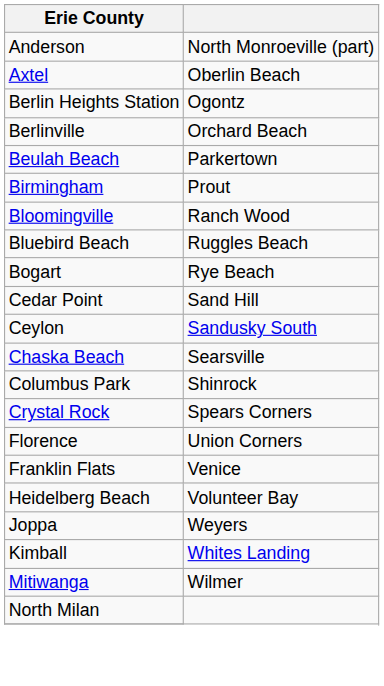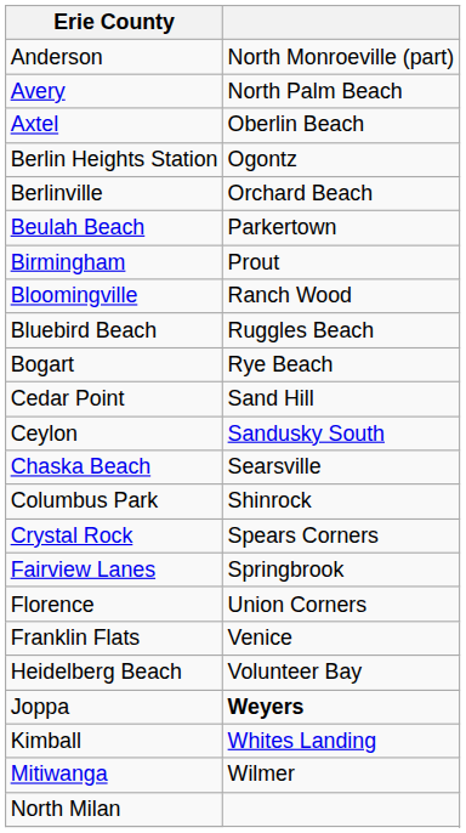+ row: Avery | North Palm Beach
+ row: Fairview Lanes | Springbrook
Joppa | column 2: normal -> bold
